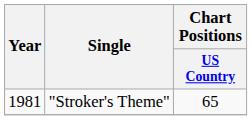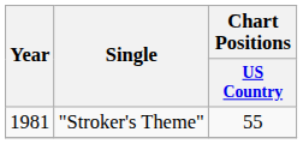"Stroker's Theme" | Chart Positions / US Country: 65 -> 55
